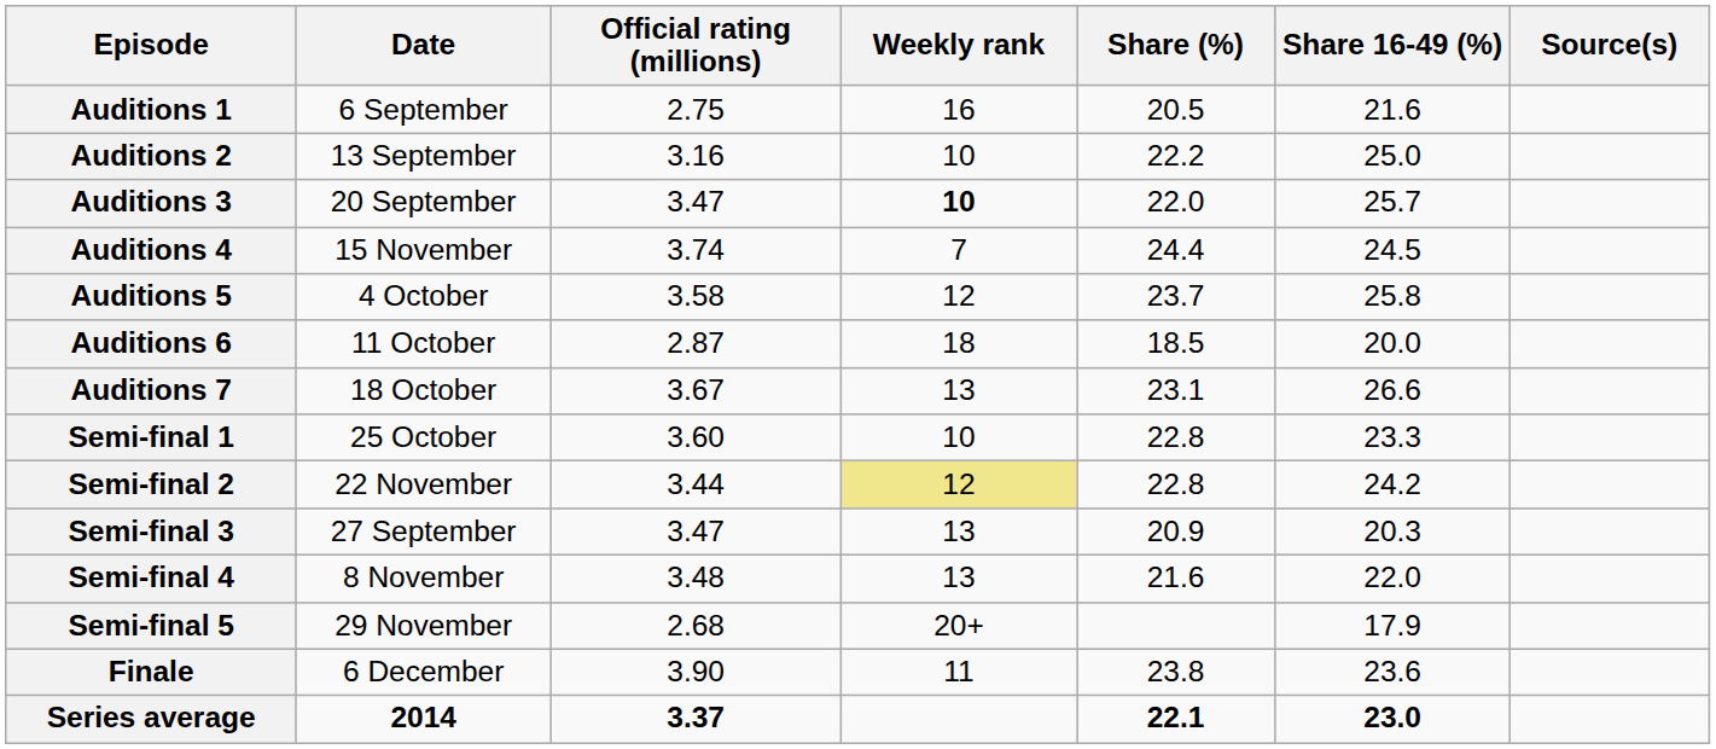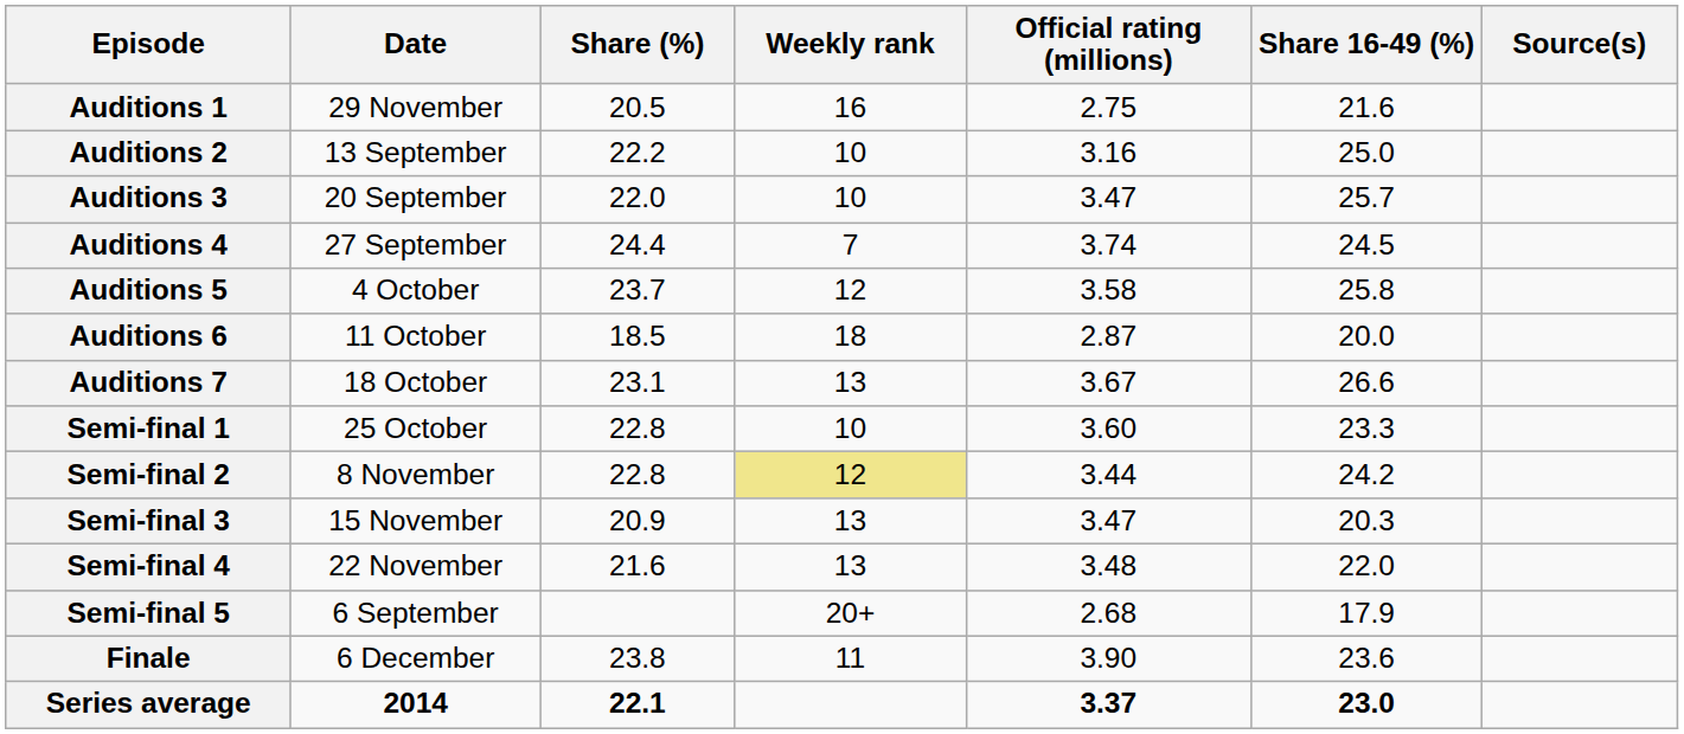columns swapped: Official rating (millions) <-> Share (%)
Auditions 1 | Date: 6 September -> 29 November
Auditions 3 | Weekly rank: bold -> normal
Auditions 4 | Date: 15 November -> 27 September
Semi-final 2 | Date: 22 November -> 8 November
Semi-final 3 | Date: 27 September -> 15 November
Semi-final 4 | Date: 8 November -> 22 November
Semi-final 5 | Date: 29 November -> 6 September
